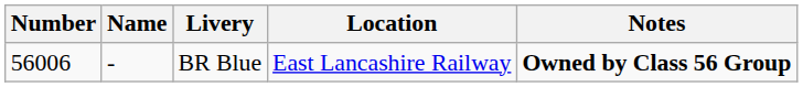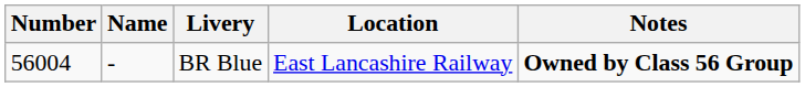BR Blue | Number: 56006 -> 56004
